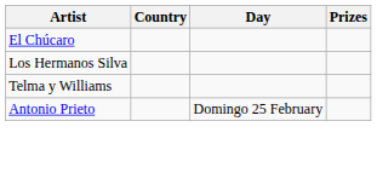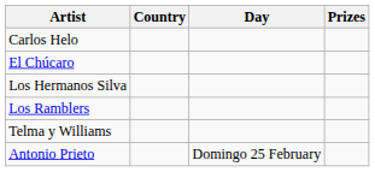+ row: Carlos Helo
+ row: Los Ramblers
